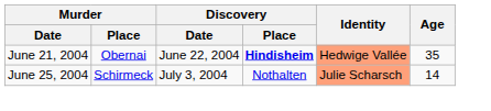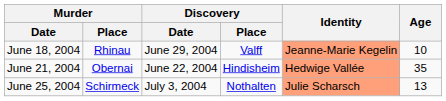+ row: June 18, 2004 | Rhinau | June 29, 2004 | Valff | Jeanne-Marie Kegelin | 10
June 21, 2004 | Discovery / Place: bold -> normal
June 25, 2004 | Age: 14 -> 13
